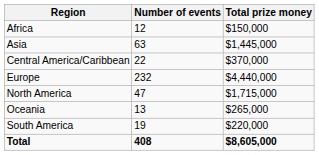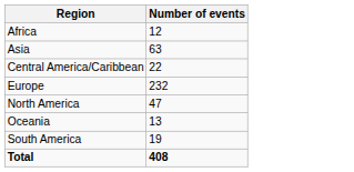- column: Total prize money | $150,000 | $1,445,000 | $370,000 | $4,440,000 | $1,715,000 | $265,000 | $220,000 | $8,605,000
